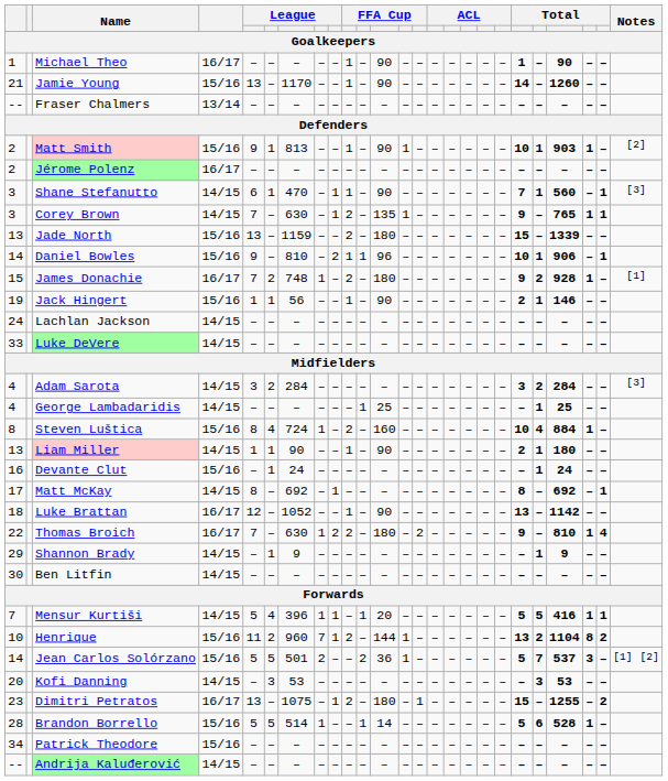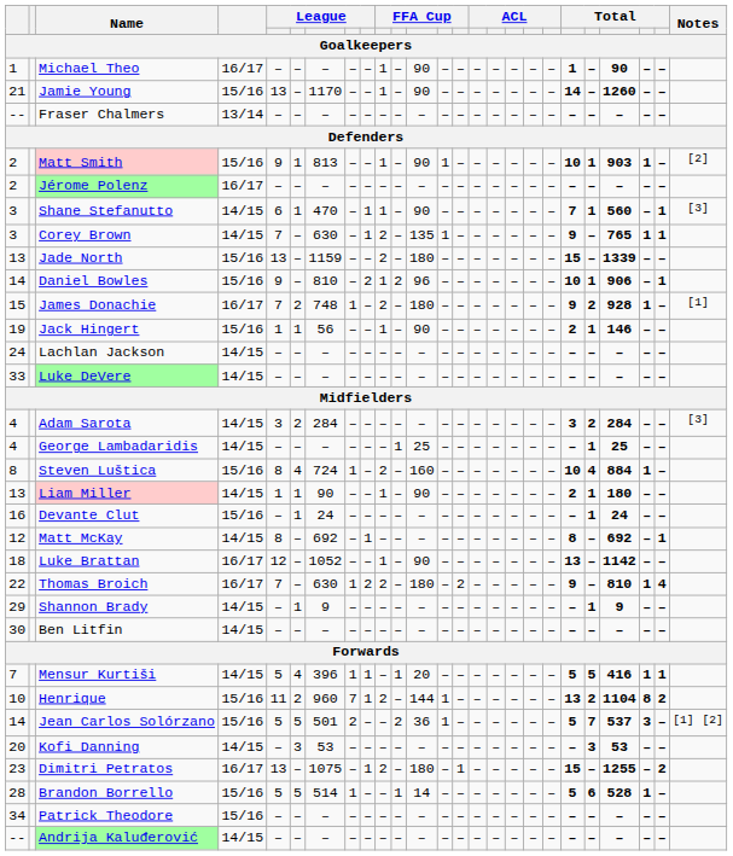Daniel Bowles | column 11: 1 -> 2
Matt McKay | column 1: 17 -> 12
